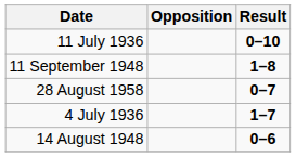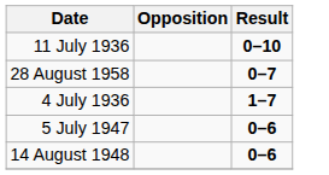- row: 11 September 1948 | 1–8
+ row: 5 July 1947 | 0–6
